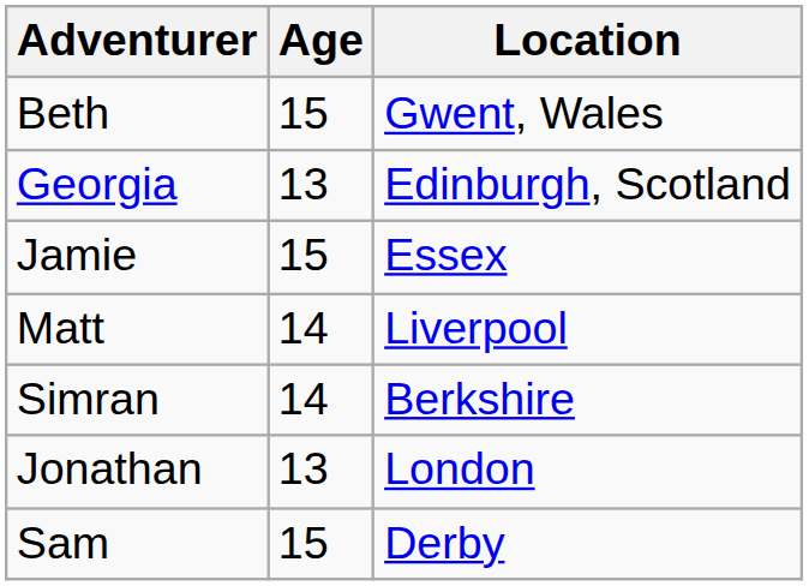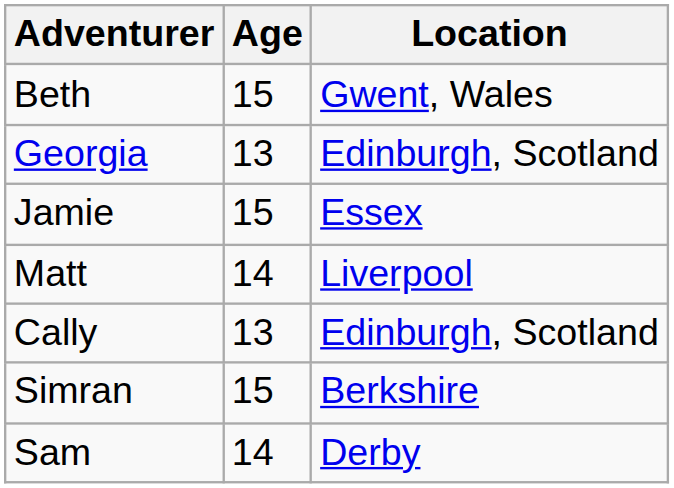+ row: Cally | 13 | Edinburgh, Scotland
Simran | Age: 14 -> 15
- row: Jonathan | 13 | London
Sam | Age: 15 -> 14
